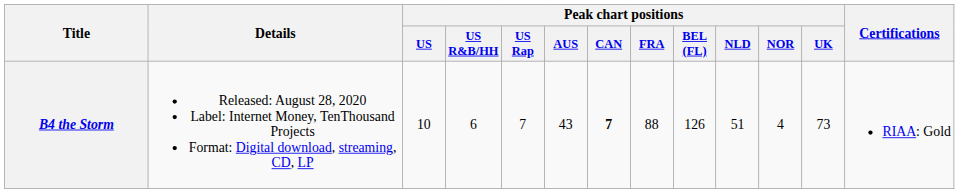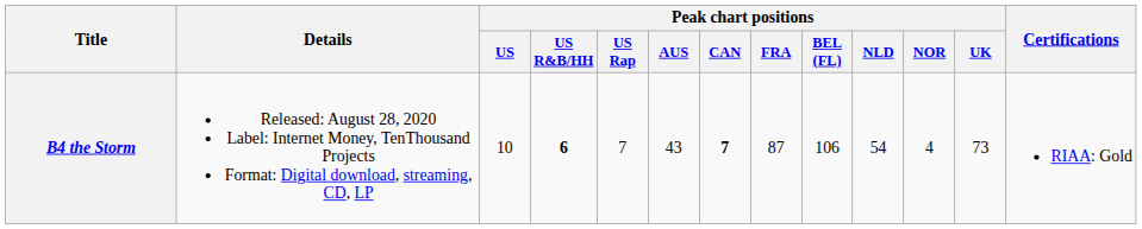B4 the Storm | Peak chart positions / US R&B/HH: normal -> bold
B4 the Storm | Peak chart positions / FRA: 88 -> 87
B4 the Storm | Peak chart positions / BEL (FL): 126 -> 106
B4 the Storm | Peak chart positions / NLD: 51 -> 54
